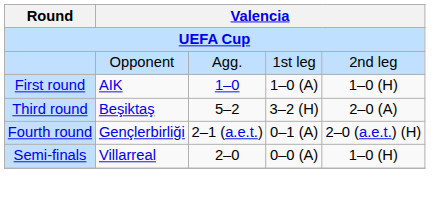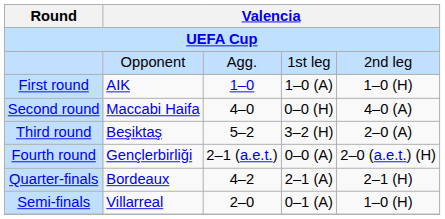+ row: Second round | Maccabi Haifa | 4–0 | 0–0 (H) | 4–0 (A)
Fourth round | column 4: 0–1 (A) -> 0–0 (A)
+ row: Quarter-finals | Bordeaux | 4–2 | 2–1 (A) | 2–1 (H)
Semi-finals | column 4: 0–0 (A) -> 0–1 (A)
